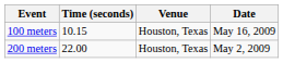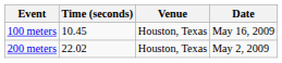100 meters | Time (seconds): 10.15 -> 10.45
200 meters | Time (seconds): 22.00 -> 22.02
